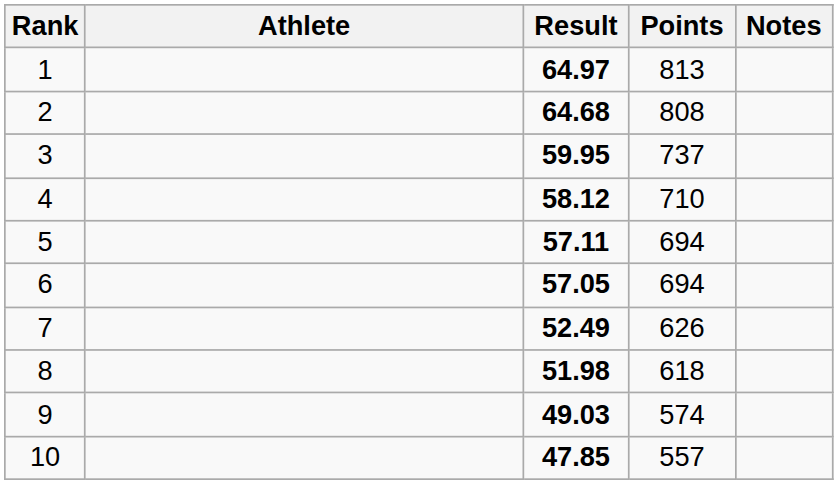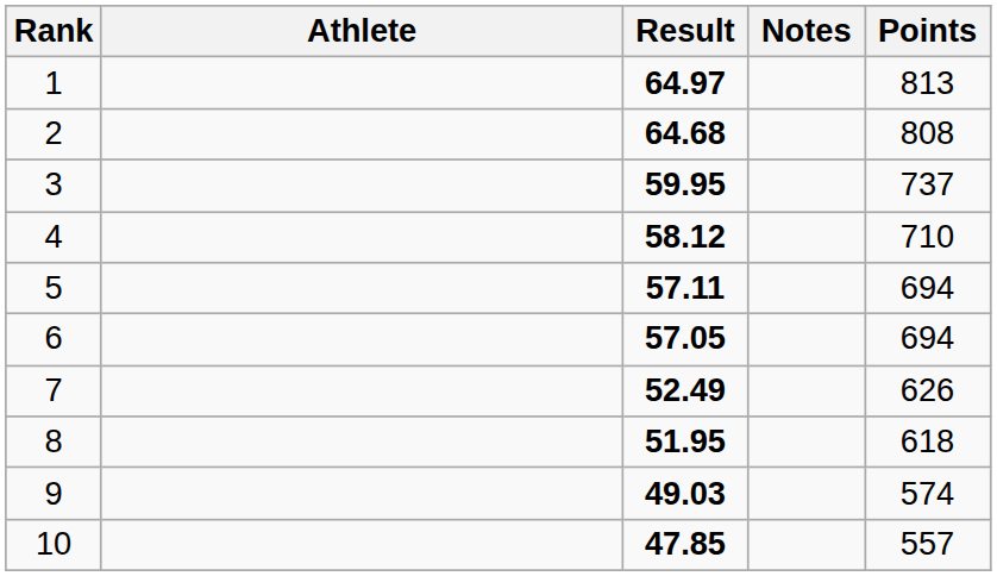columns swapped: Points <-> Notes
8 | Result: 51.98 -> 51.95
